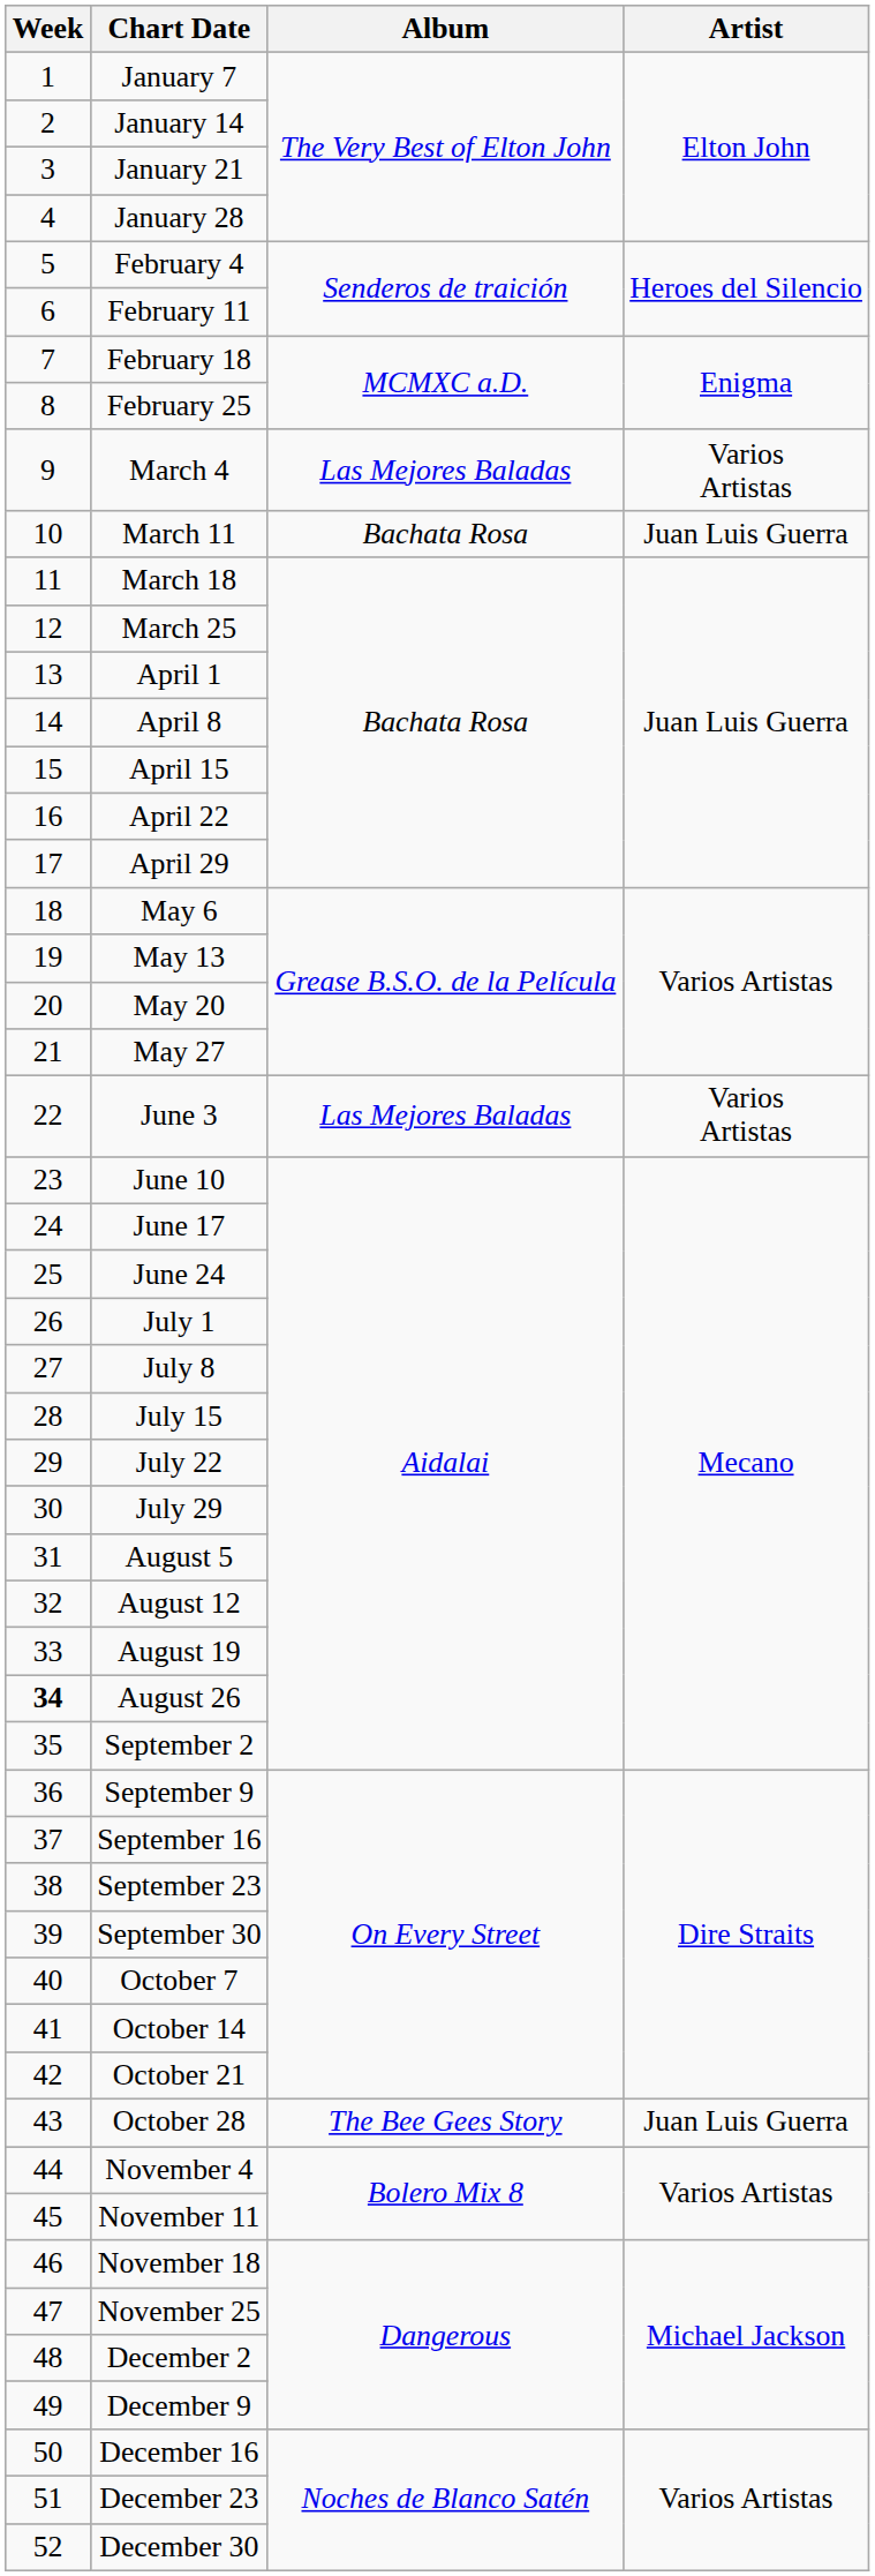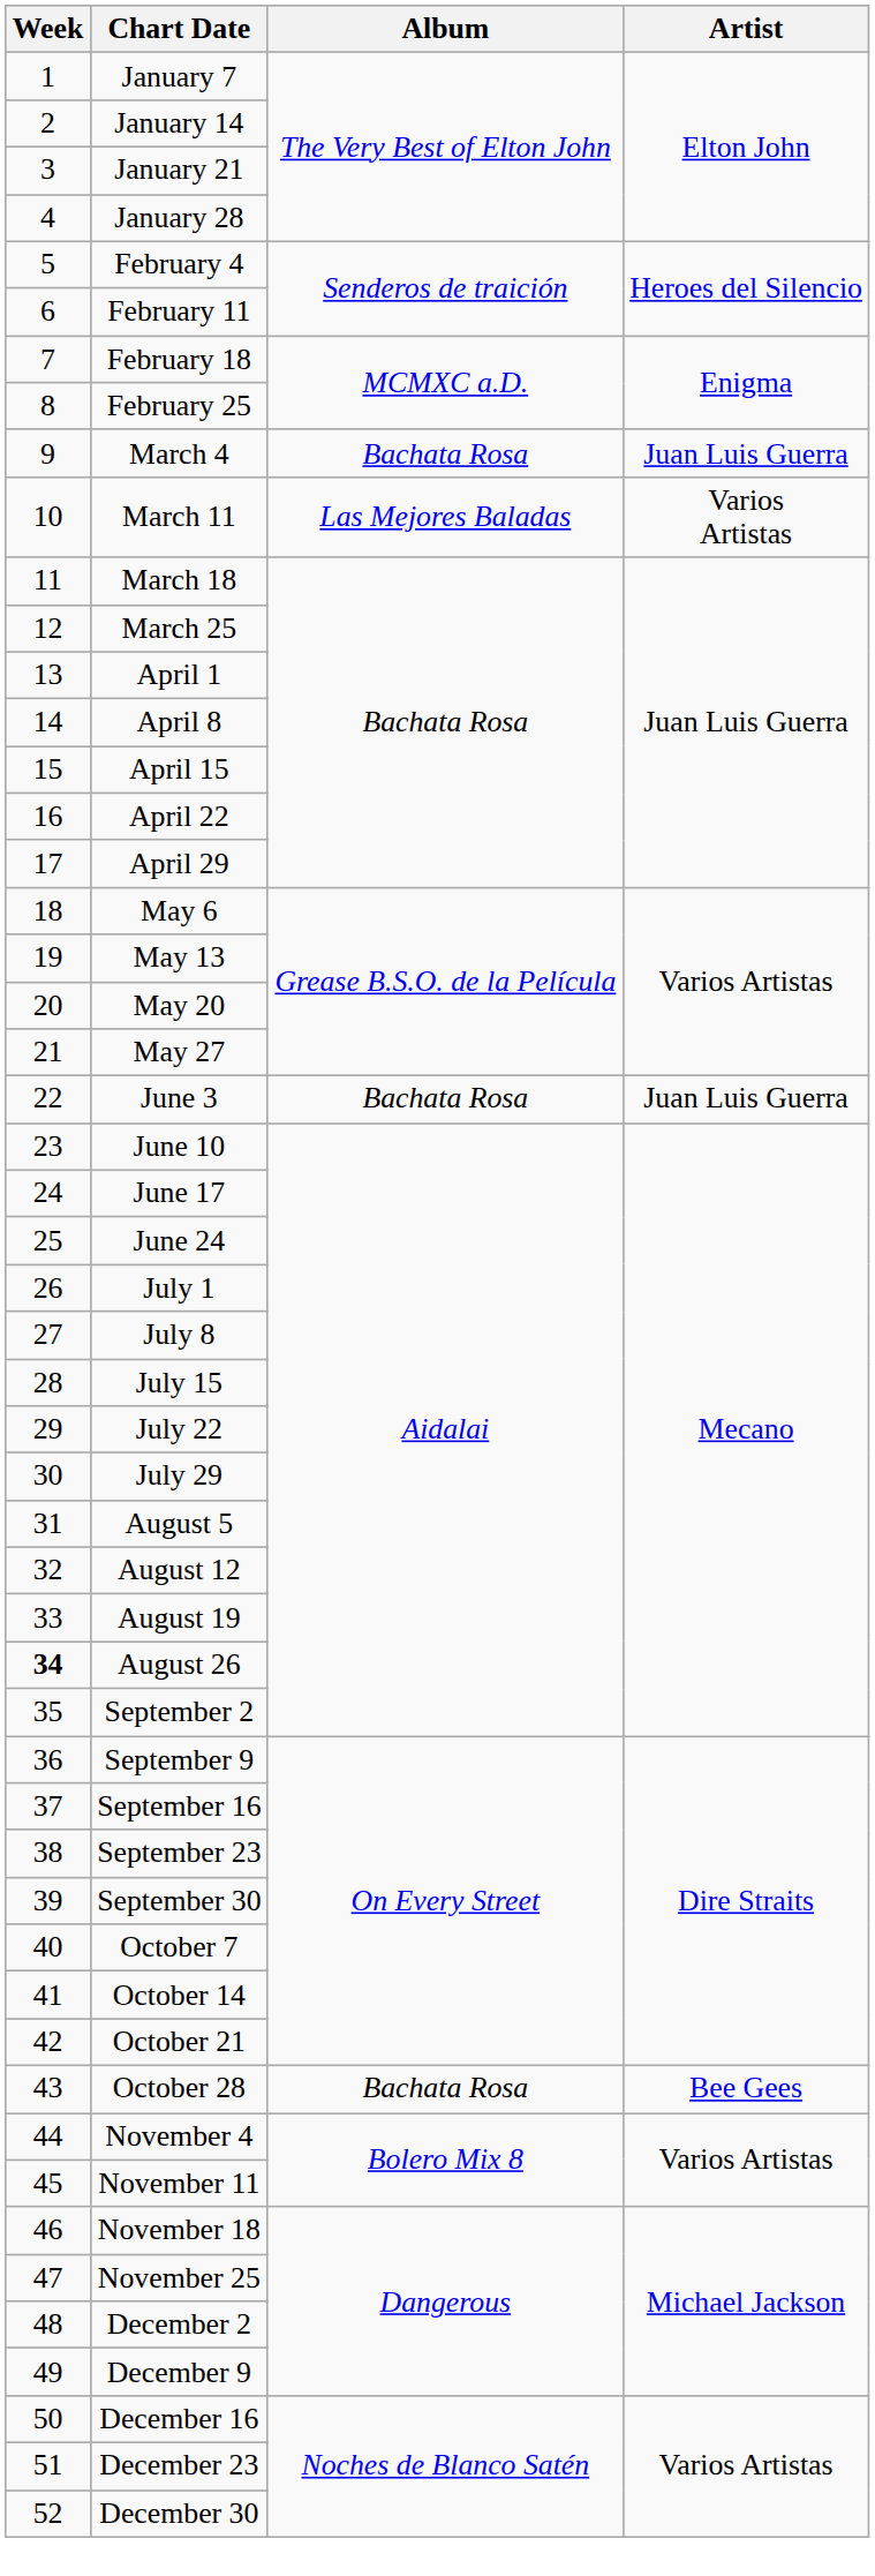March 4 | Album: Las Mejores Baladas -> Bachata Rosa
March 4 | Artist: Varios Artistas -> Juan Luis Guerra
March 11 | Album: Bachata Rosa -> Las Mejores Baladas
March 11 | Artist: Juan Luis Guerra -> Varios Artistas
June 3 | Album: Las Mejores Baladas -> Bachata Rosa
June 3 | Artist: Varios Artistas -> Juan Luis Guerra
October 28 | Album: The Bee Gees Story -> Bachata Rosa
October 28 | Artist: Juan Luis Guerra -> Bee Gees
